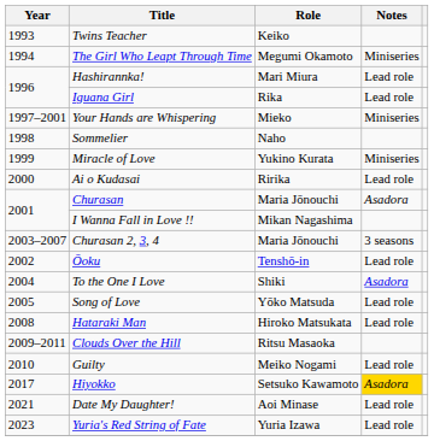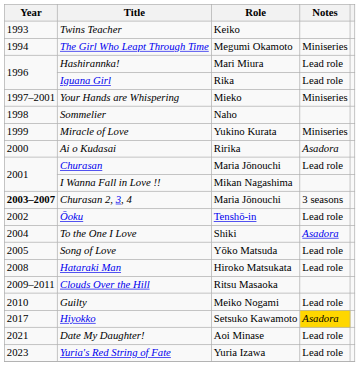Ai o Kudasai | Notes: Lead role -> Asadora
Churasan | Notes: Asadora -> Lead role
Churasan 2, 3, 4 | Year: normal -> bold
